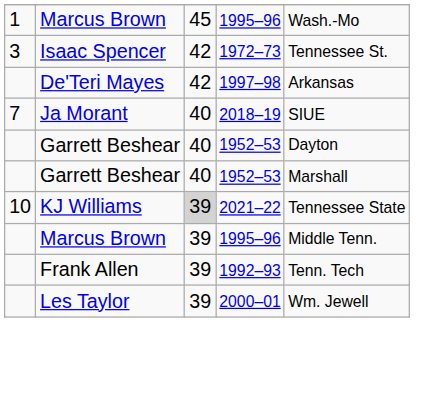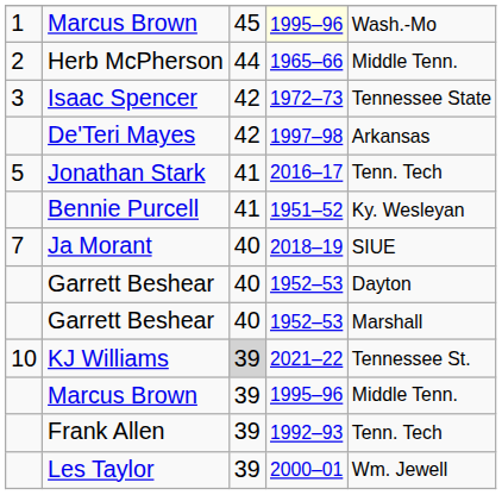1 / Marcus Brown | column 4: no background -> lightyellow background
+ row: 2 | Herb McPherson | 44 | 1965–66 | Middle Tenn.
Isaac Spencer | column 5: Tennessee St. -> Tennessee State
+ row: 5 | Jonathan Stark | 41 | 2016–17 | Tenn. Tech
+ row: Bennie Purcell | 41 | 1951–52 | Ky. Wesleyan
KJ Williams | column 5: Tennessee State -> Tennessee St.
